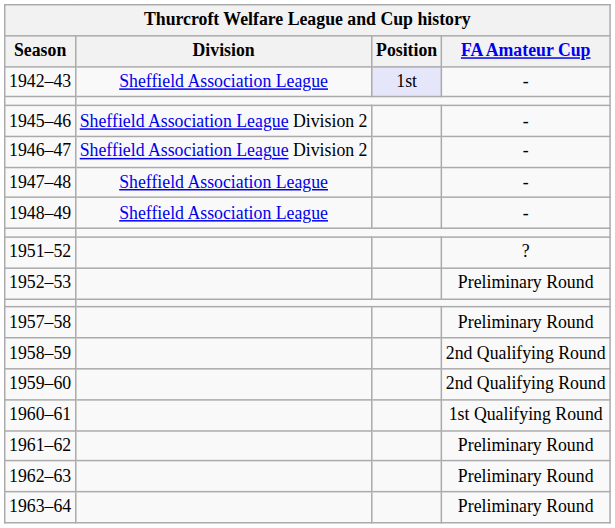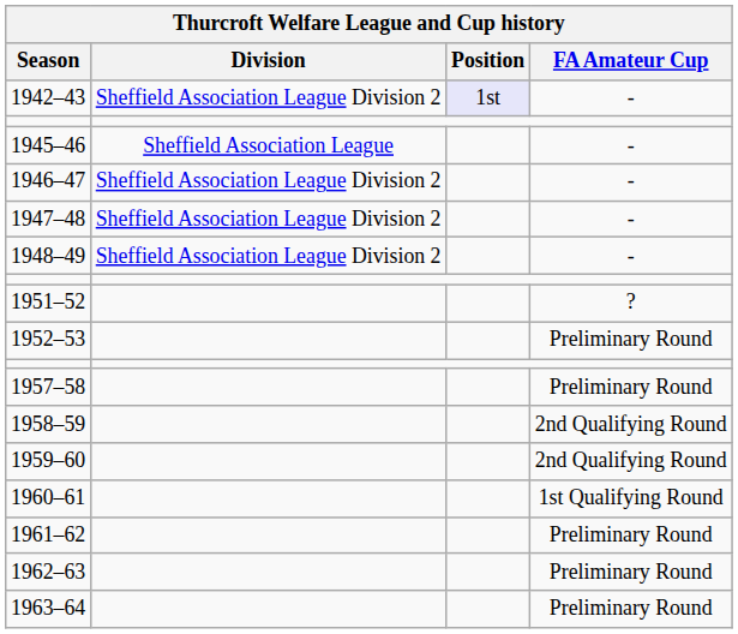1942–43 | Division: Sheffield Association League -> Sheffield Association League Division 2
1945–46 | Division: Sheffield Association League Division 2 -> Sheffield Association League
1947–48 | Division: Sheffield Association League -> Sheffield Association League Division 2
1948–49 | Division: Sheffield Association League -> Sheffield Association League Division 2
